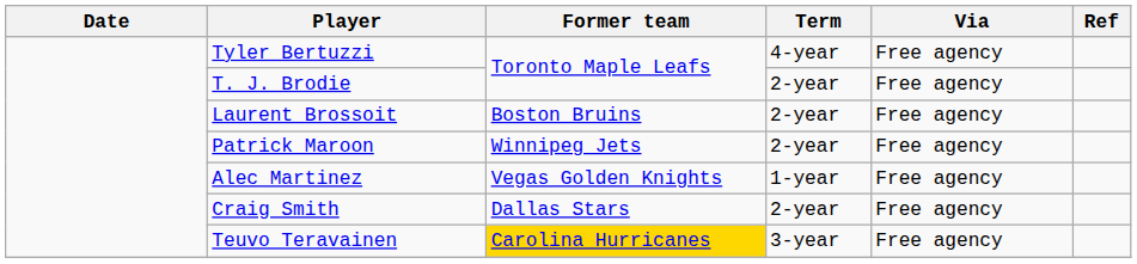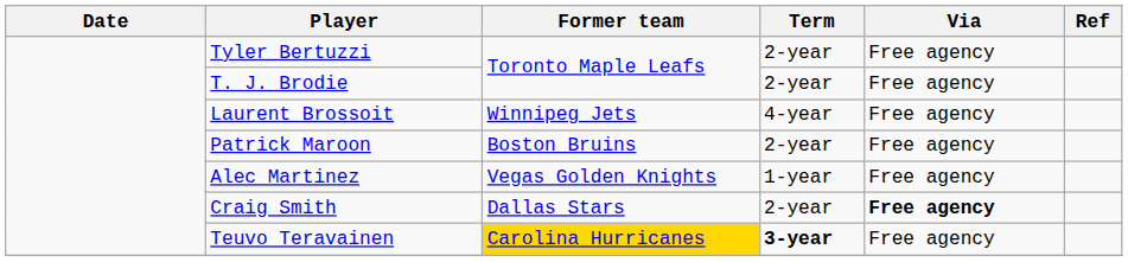Tyler Bertuzzi | Term: 4-year -> 2-year
Laurent Brossoit | Former team: Boston Bruins -> Winnipeg Jets
Laurent Brossoit | Term: 2-year -> 4-year
Patrick Maroon | Former team: Winnipeg Jets -> Boston Bruins
Craig Smith | Via: normal -> bold
Teuvo Teravainen | Term: normal -> bold
